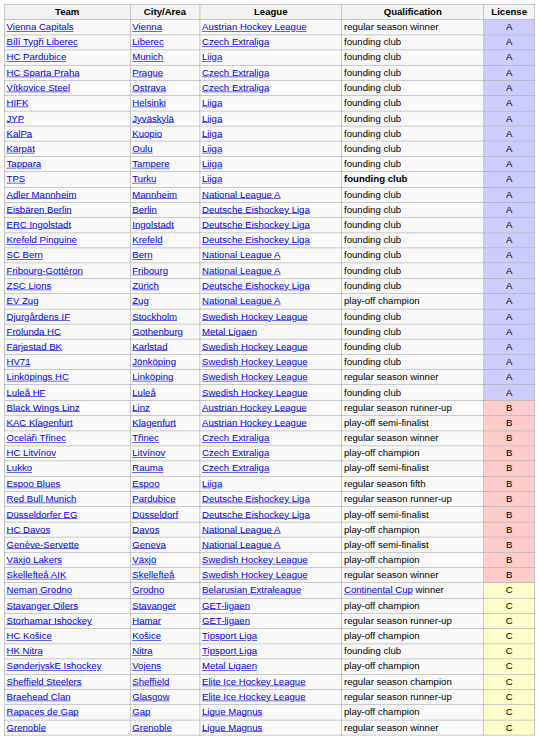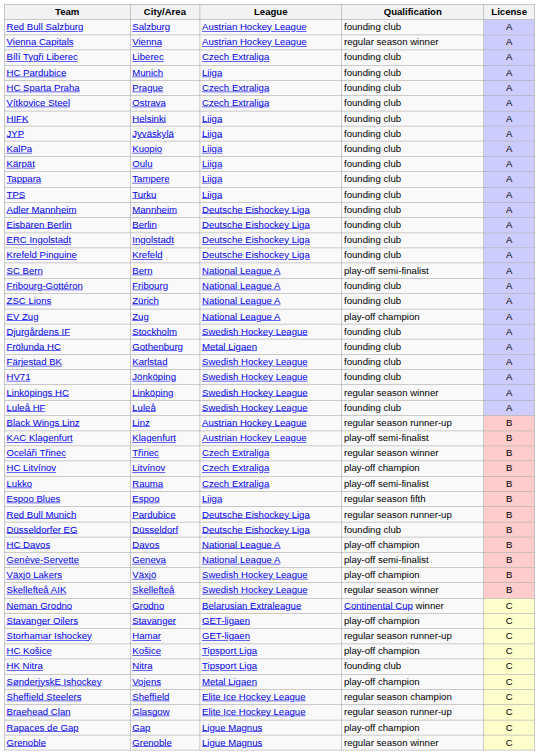+ row: Red Bull Salzburg | Salzburg | Austrian Hockey League | founding club | A
TPS | Qualification: bold -> normal
Adler Mannheim | League: National League A -> Deutsche Eishockey Liga
SC Bern | Qualification: founding club -> play-off semi-finalist
ZSC Lions | League: Deutsche Eishockey Liga -> National League A
Düsseldorfer EG | Qualification: play-off semi-finalist -> founding club
